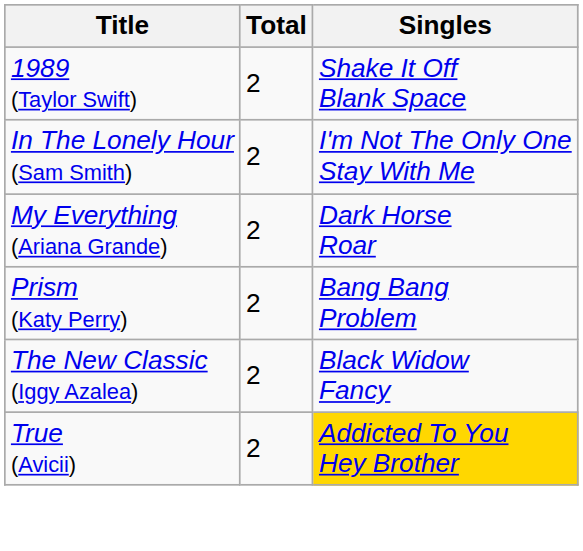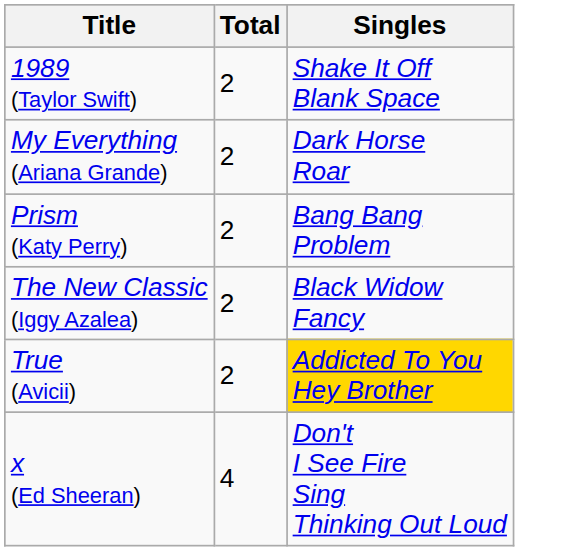- row: In The Lonely Hour (Sam Smith) | 2 | I'm Not The Only One Stay With Me
+ row: x (Ed Sheeran) | 4 | Don't I See Fire Sing Thinking Out Loud
